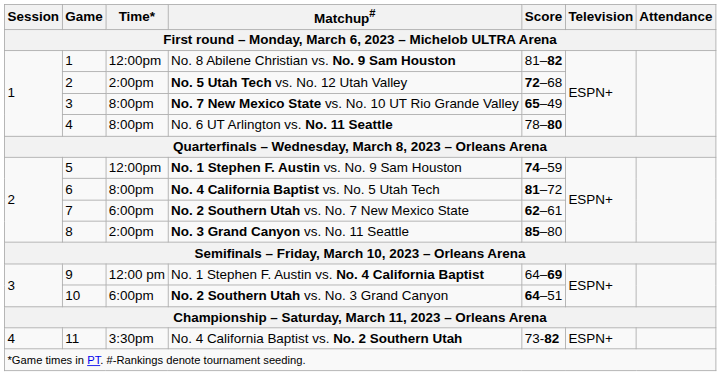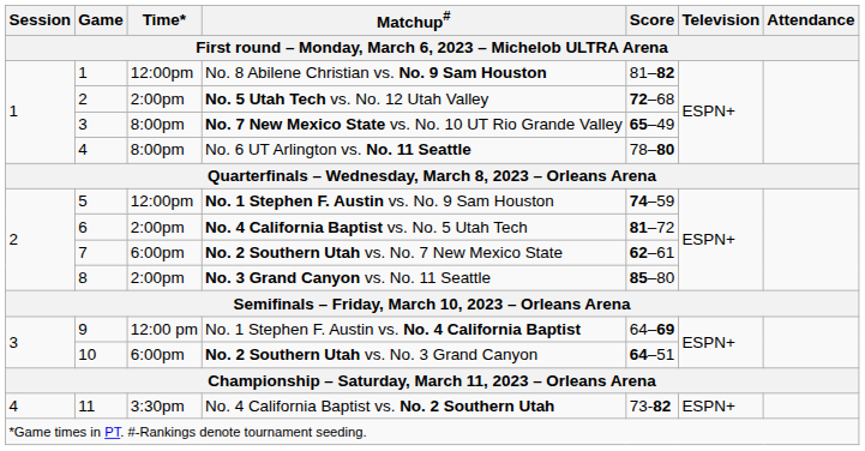No. 4 California Baptist vs. No. 5 Utah Tech | Time*: 8:00pm -> 2:00pm
